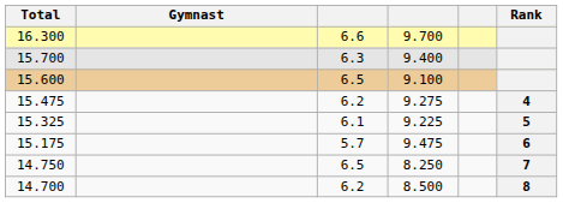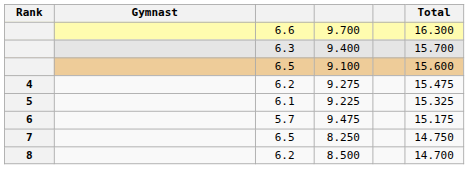columns swapped: Rank <-> Total
